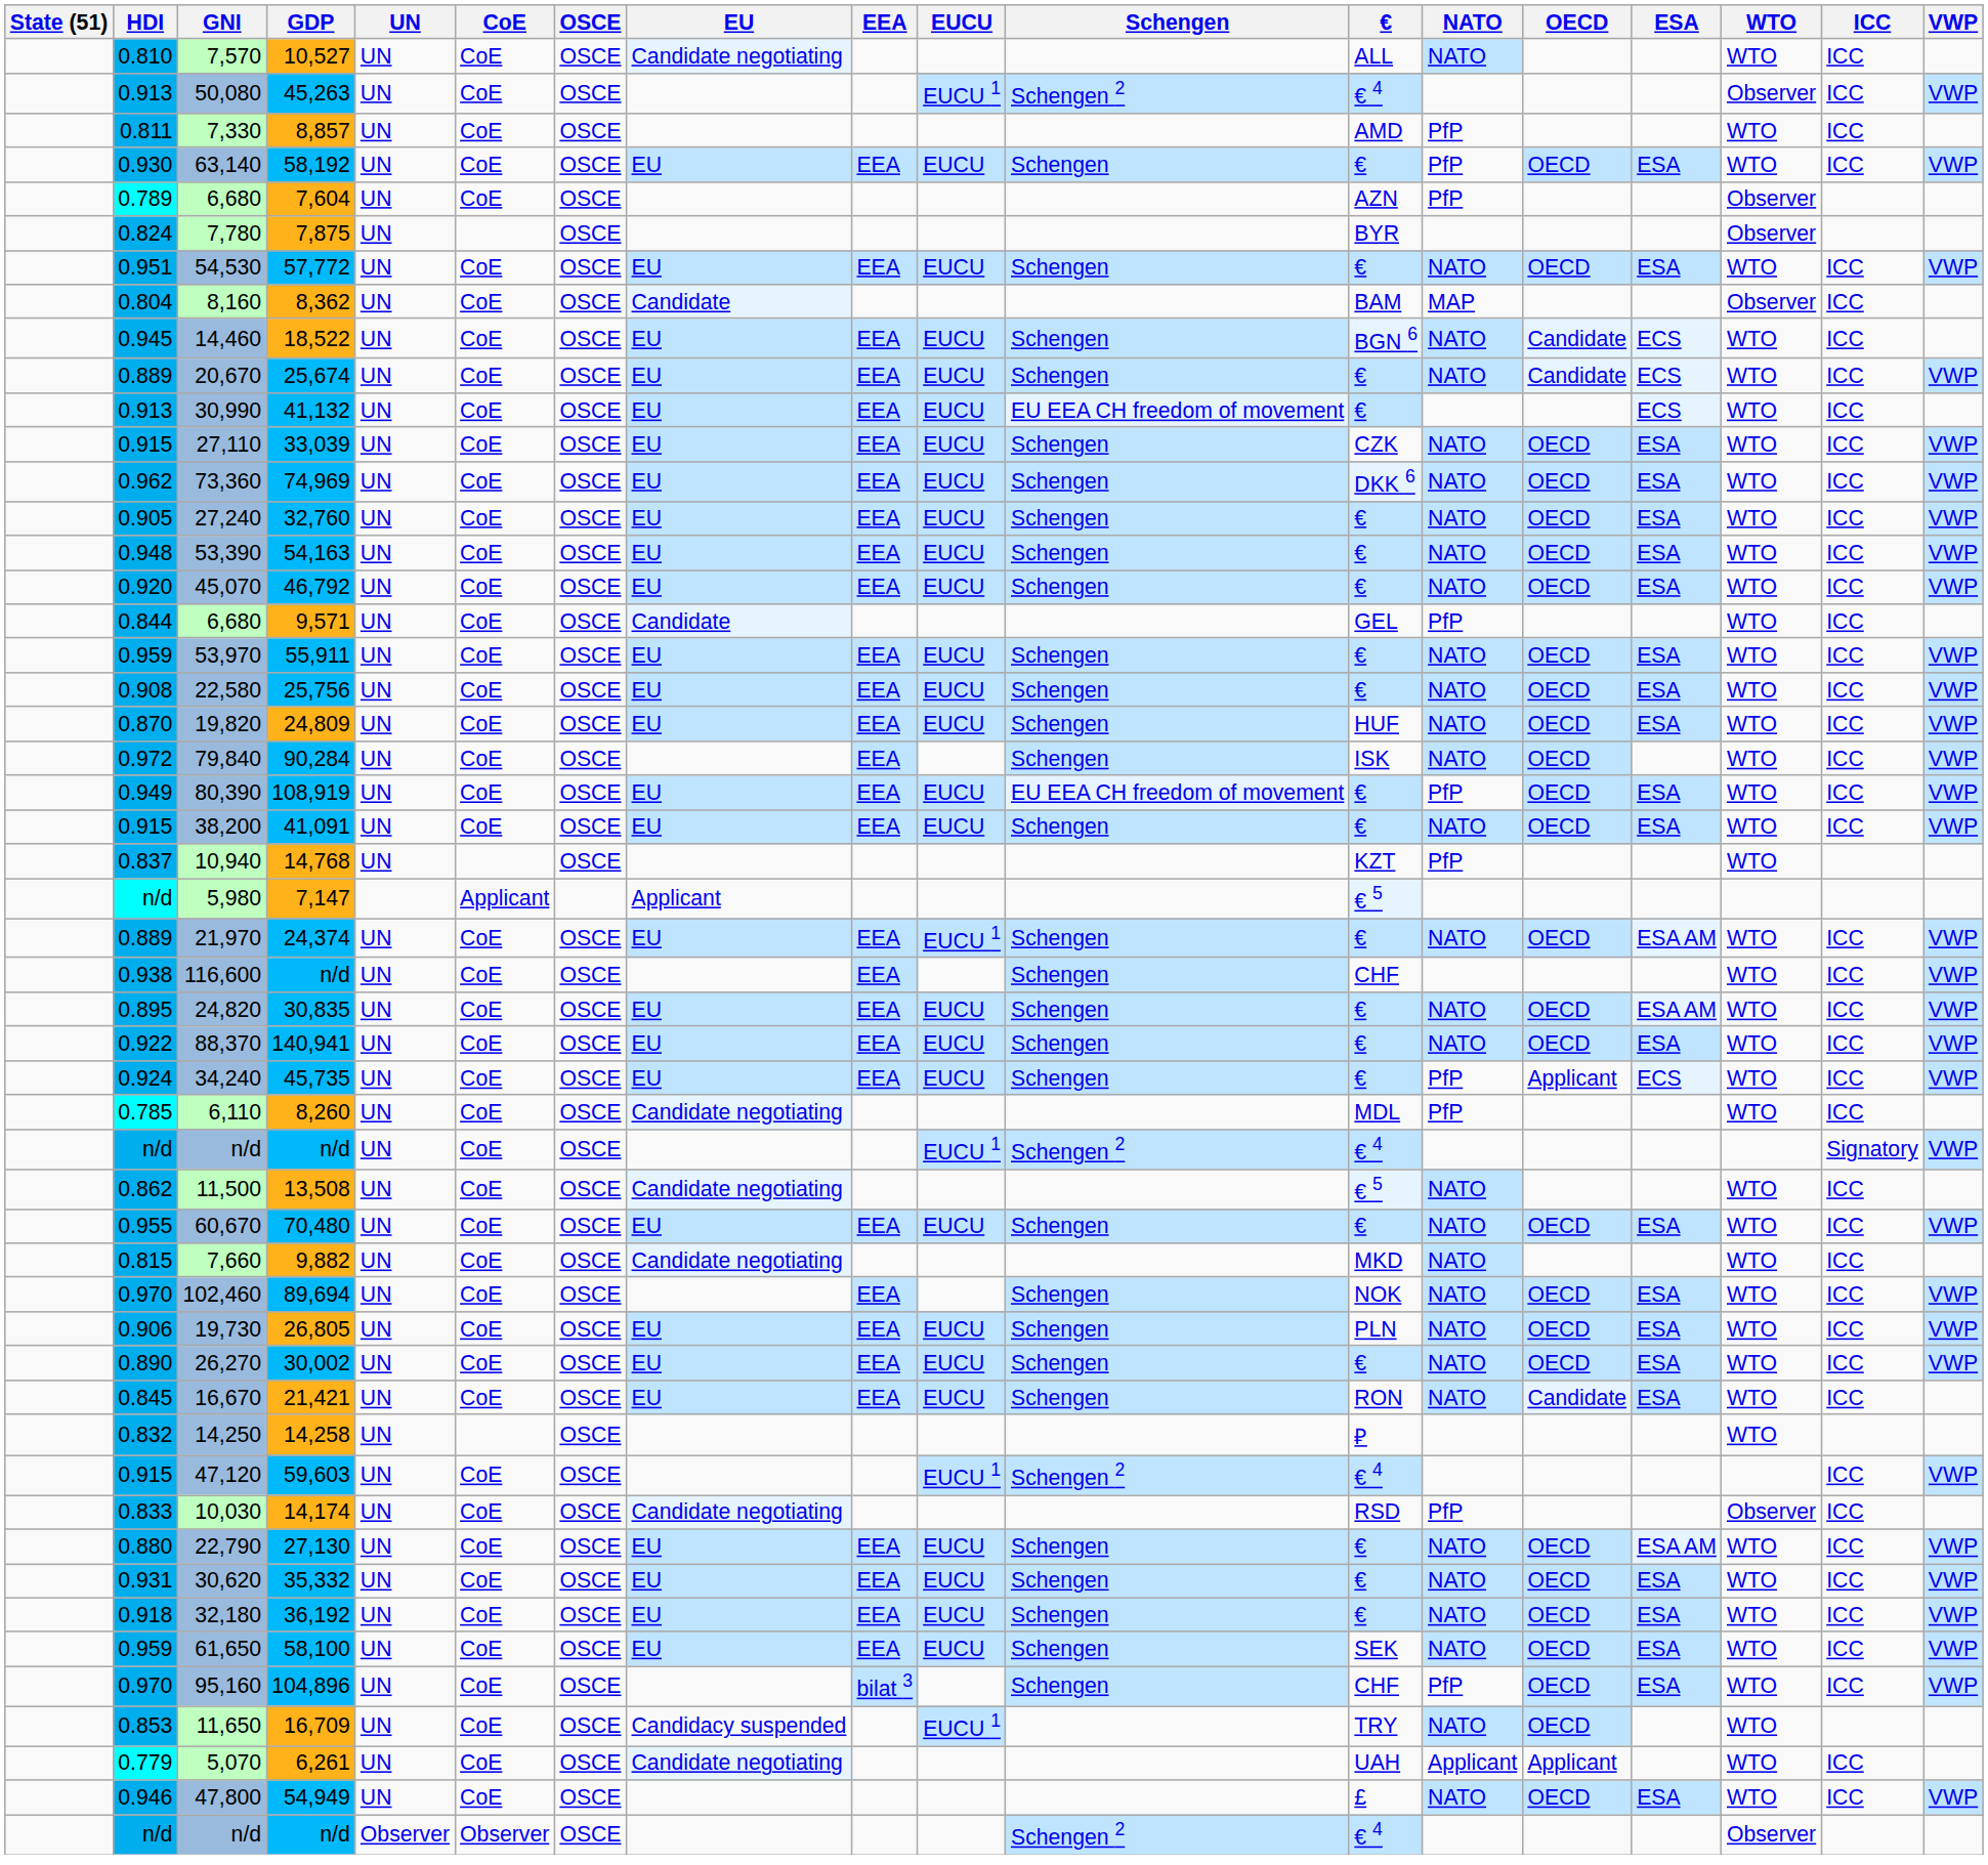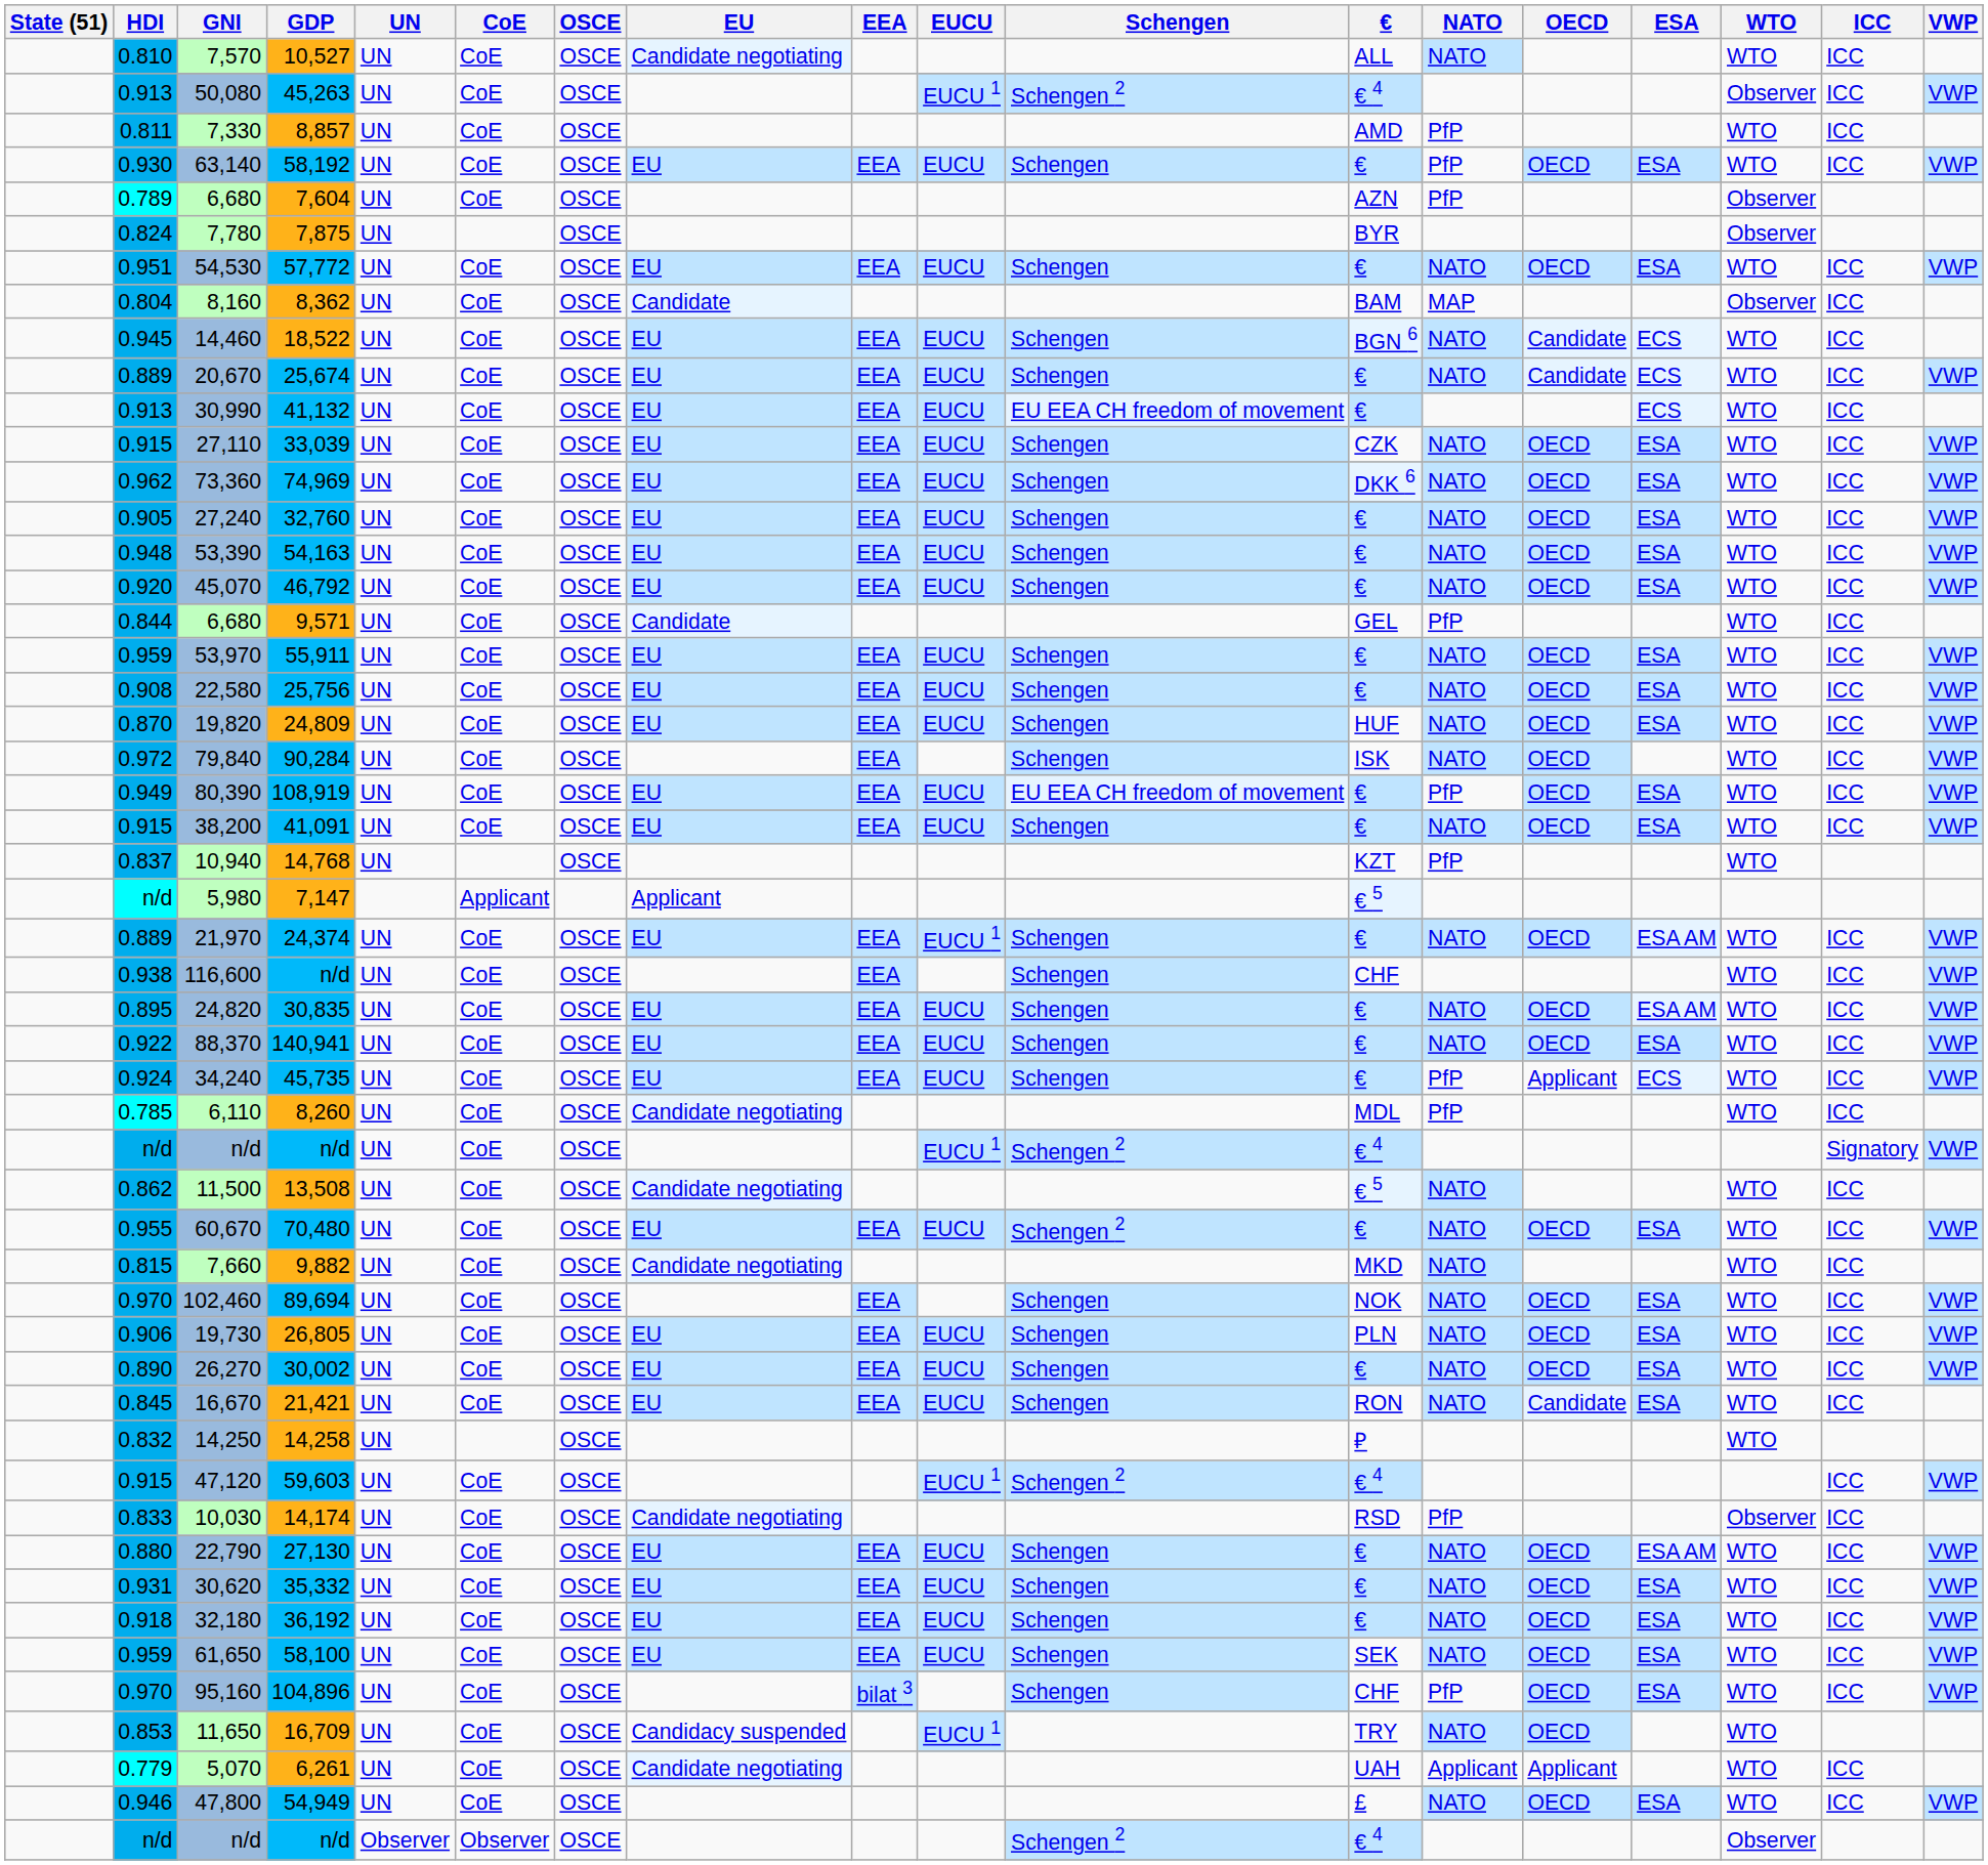60,670 | Schengen: Schengen -> Schengen 2
